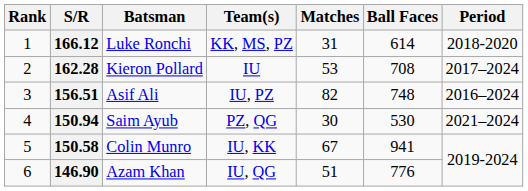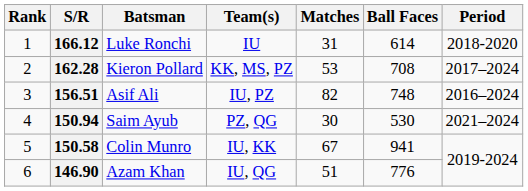166.12 | Team(s): KK, MS, PZ -> IU
162.28 | Team(s): IU -> KK, MS, PZ
